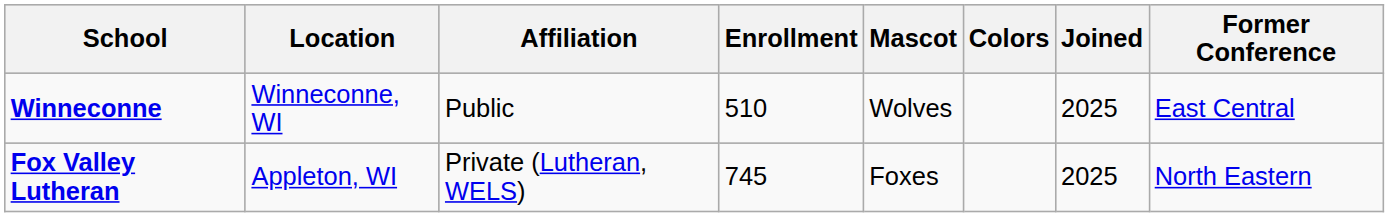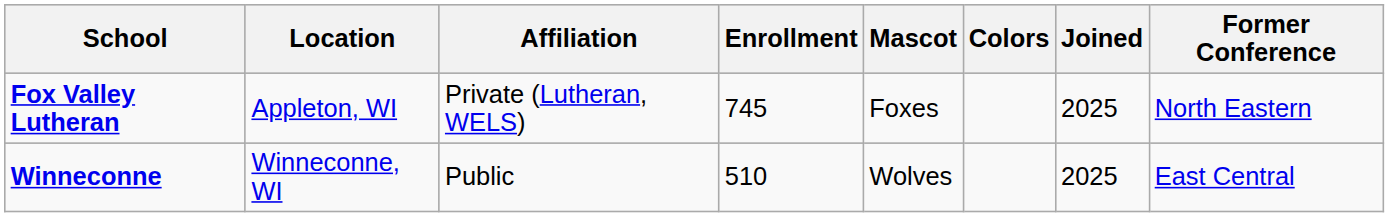rows swapped: Fox Valley Lutheran <-> Winneconne
